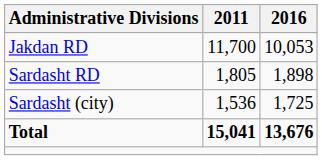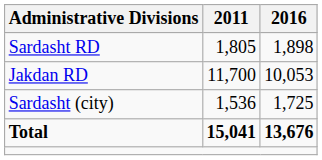rows swapped: Jakdan RD <-> Sardasht RD
